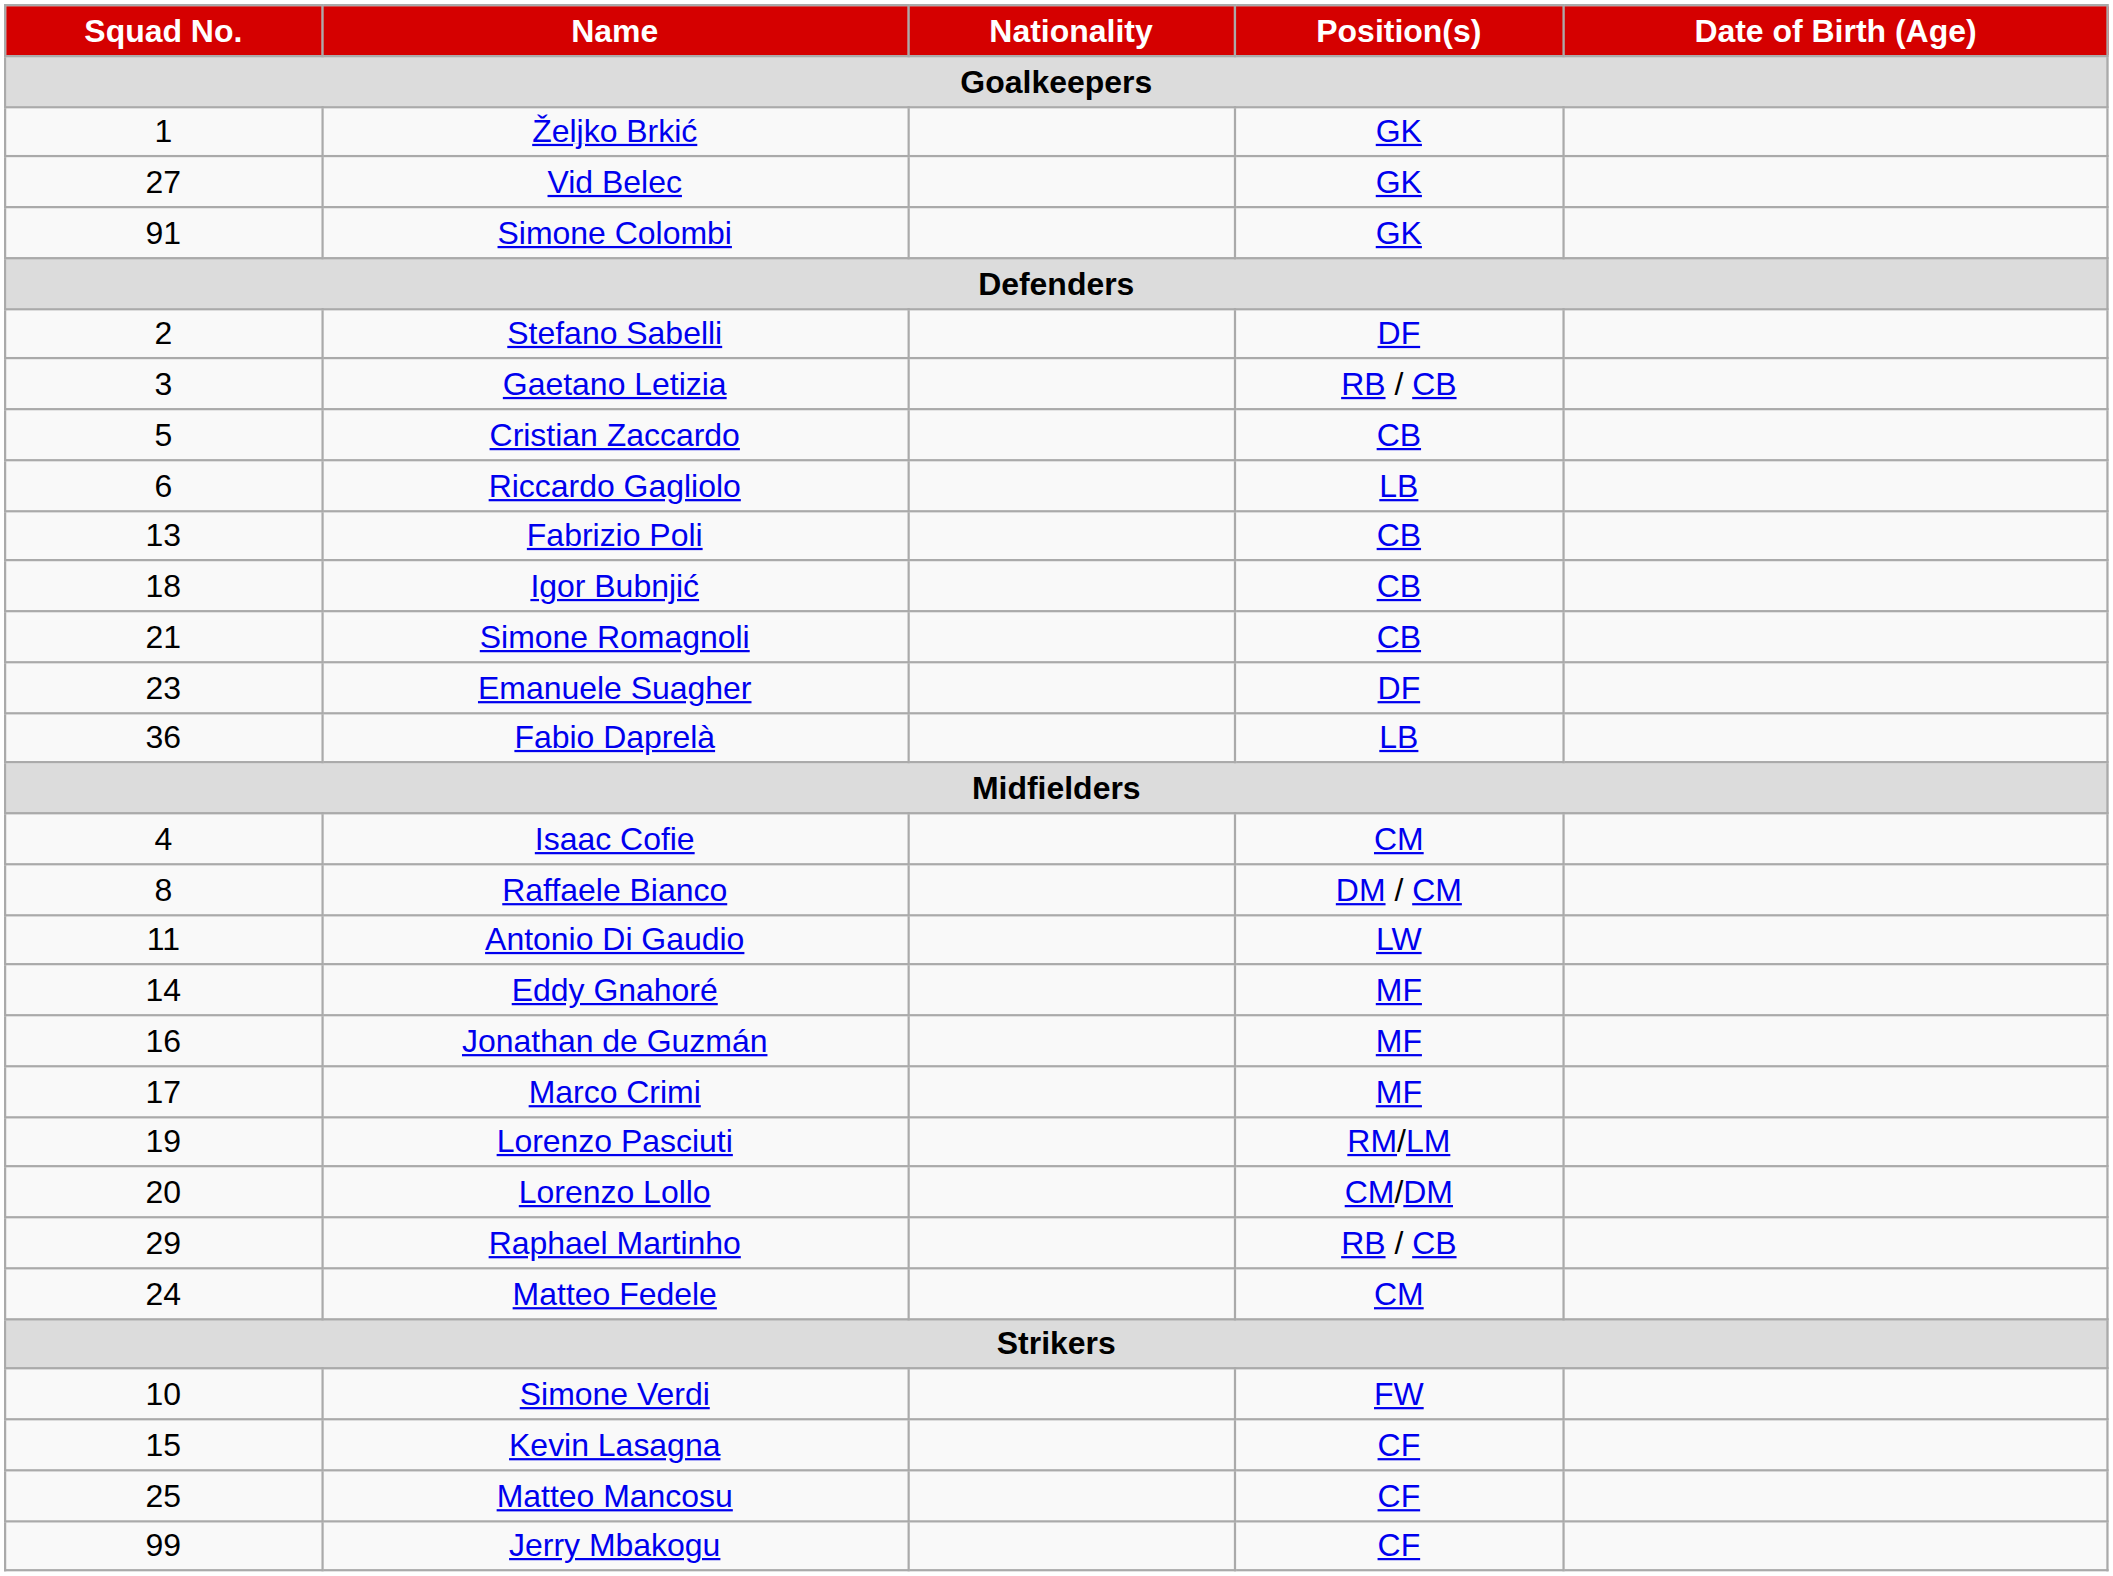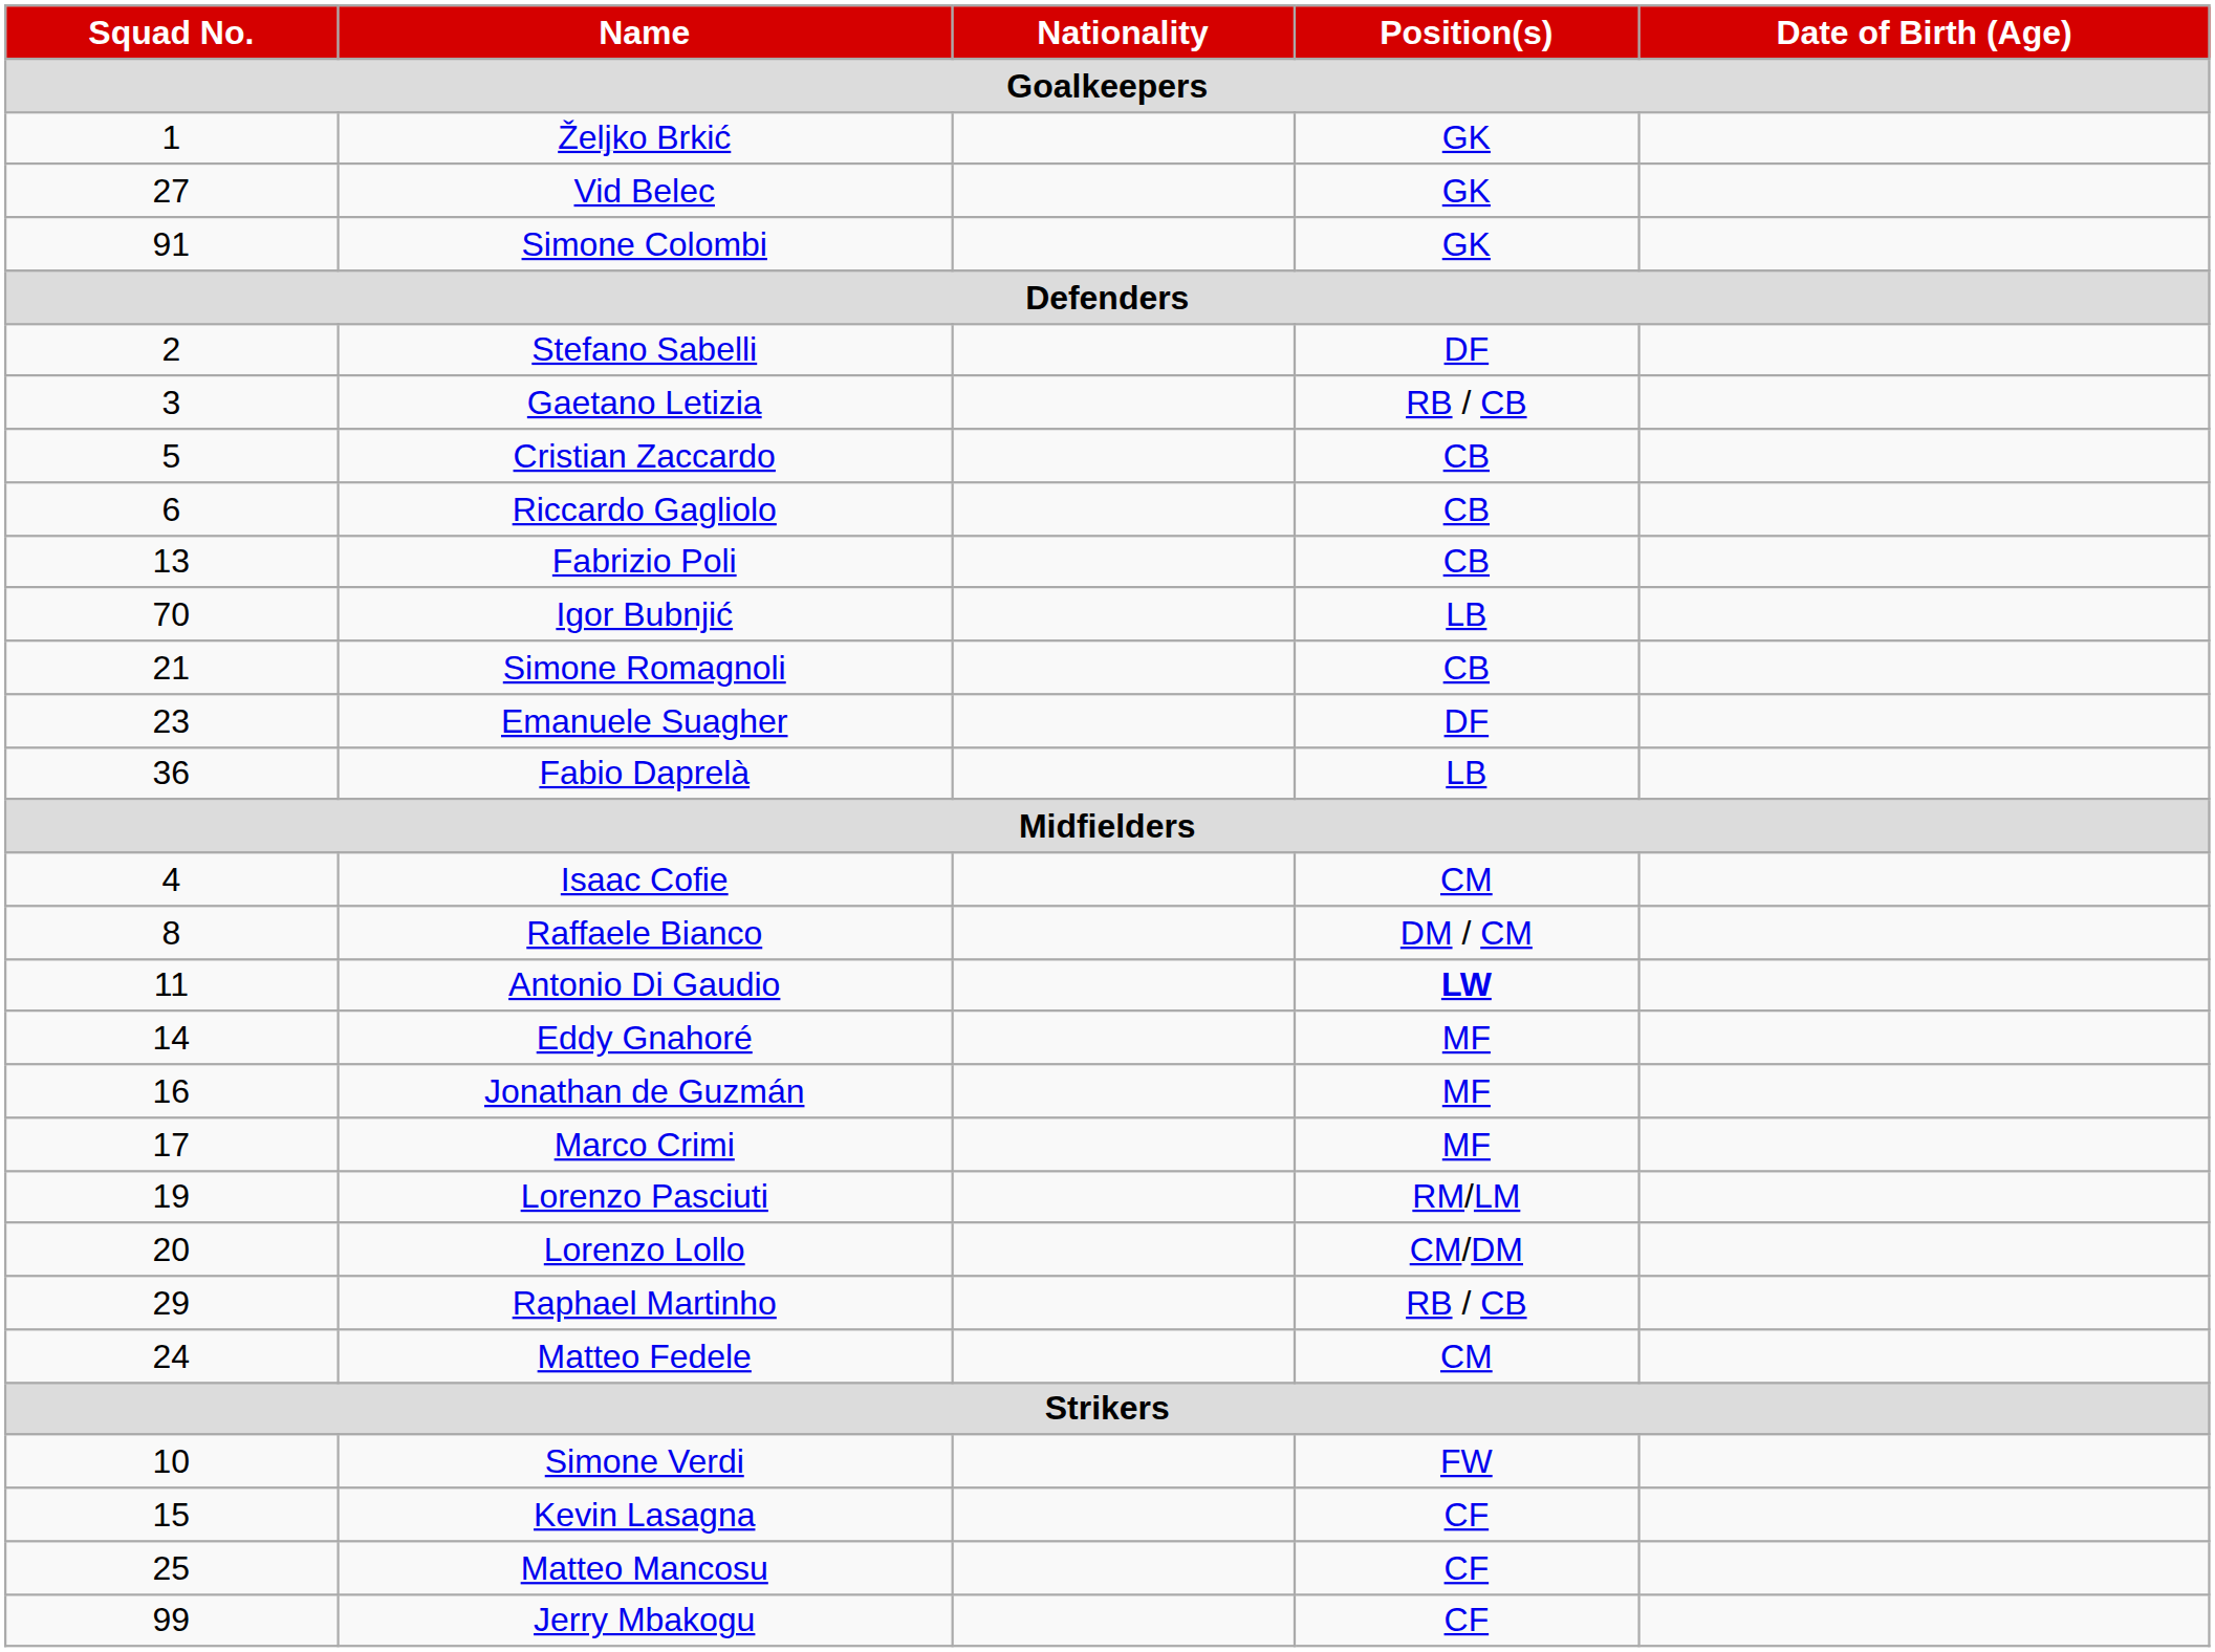Riccardo Gagliolo | Position(s): LB -> CB
Igor Bubnjić | Squad No.: 18 -> 70
Igor Bubnjić | Position(s): CB -> LB
Antonio Di Gaudio | Position(s): normal -> bold
